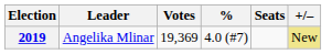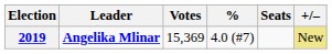2019 | Leader: normal -> bold
2019 | Votes: 19,369 -> 15,369
